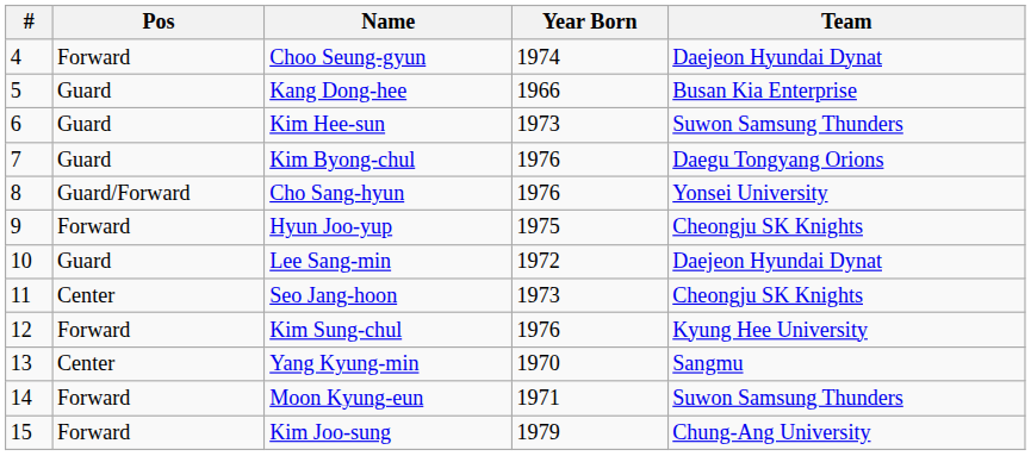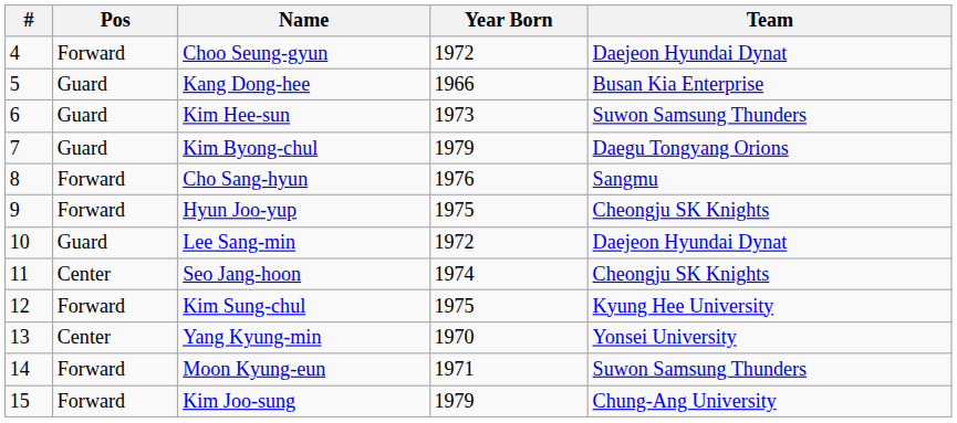Choo Seung-gyun | Year Born: 1974 -> 1972
Kim Byong-chul | Year Born: 1976 -> 1979
Cho Sang-hyun | Pos: Guard/Forward -> Forward
Cho Sang-hyun | Team: Yonsei University -> Sangmu
Seo Jang-hoon | Year Born: 1973 -> 1974
Kim Sung-chul | Year Born: 1976 -> 1975
Yang Kyung-min | Team: Sangmu -> Yonsei University
